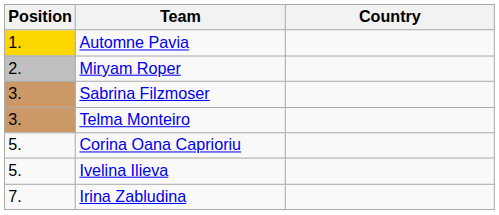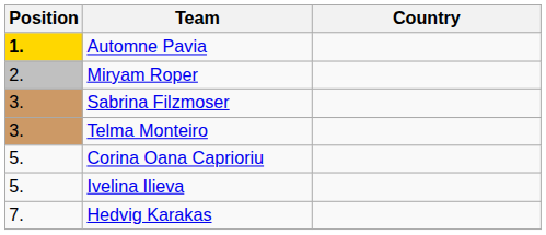Automne Pavia | Position: normal -> bold
+ row: 7. | Hedvig Karakas
- row: 7. | Irina Zabludina
